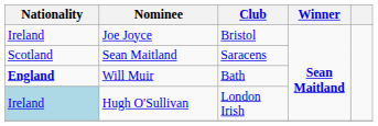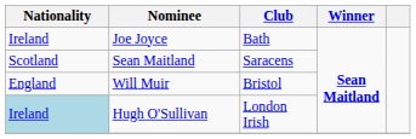Joe Joyce | Club: Bristol -> Bath
Will Muir | Nationality: bold -> normal
Will Muir | Club: Bath -> Bristol
